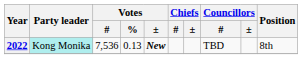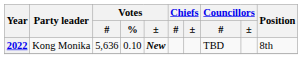2022 | Party leader: paleturquoise background -> no background
2022 | Votes / #: 7,536 -> 5,636
2022 | Votes / %: 0.13 -> 0.10
